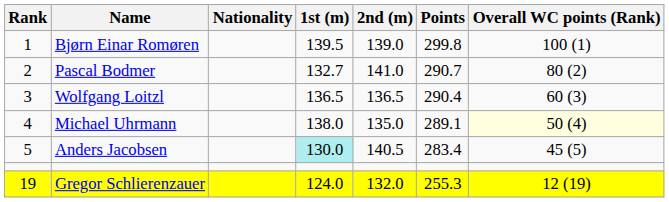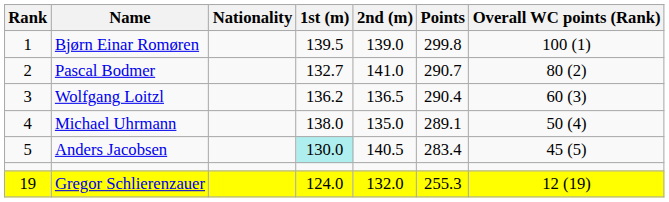Wolfgang Loitzl | 1st (m): 136.5 -> 136.2
Michael Uhrmann | Overall WC points (Rank): lightyellow background -> no background
